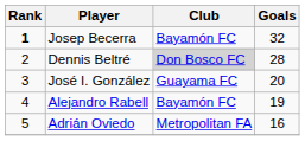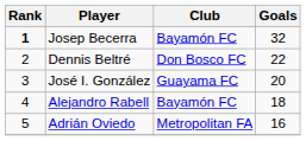Dennis Beltré | Club: lightgrey background -> no background
Dennis Beltré | Goals: 28 -> 22
Alejandro Rabell | Goals: 19 -> 18
